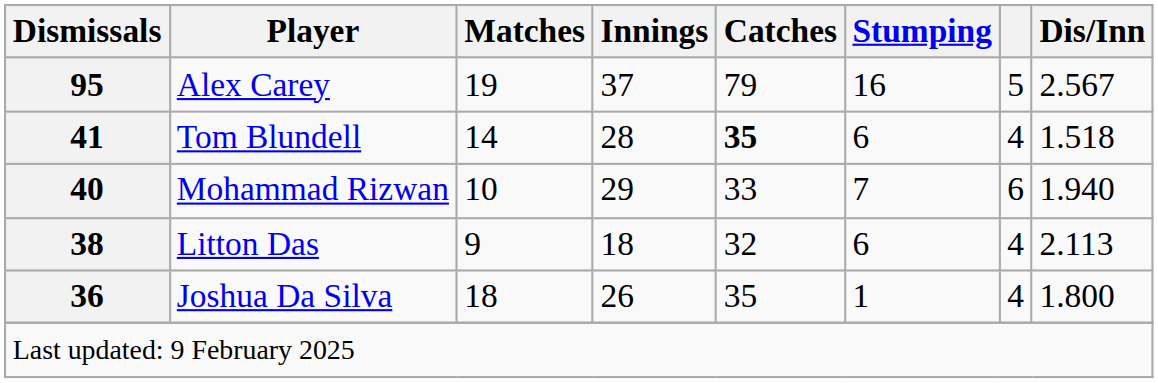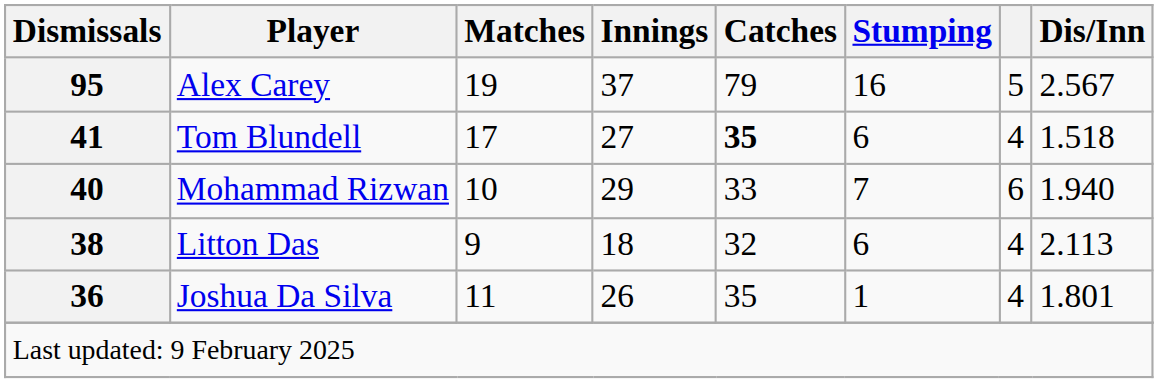Tom Blundell | Matches: 14 -> 17
Tom Blundell | Innings: 28 -> 27
Joshua Da Silva | Matches: 18 -> 11
Joshua Da Silva | Dis/Inn: 1.800 -> 1.801
